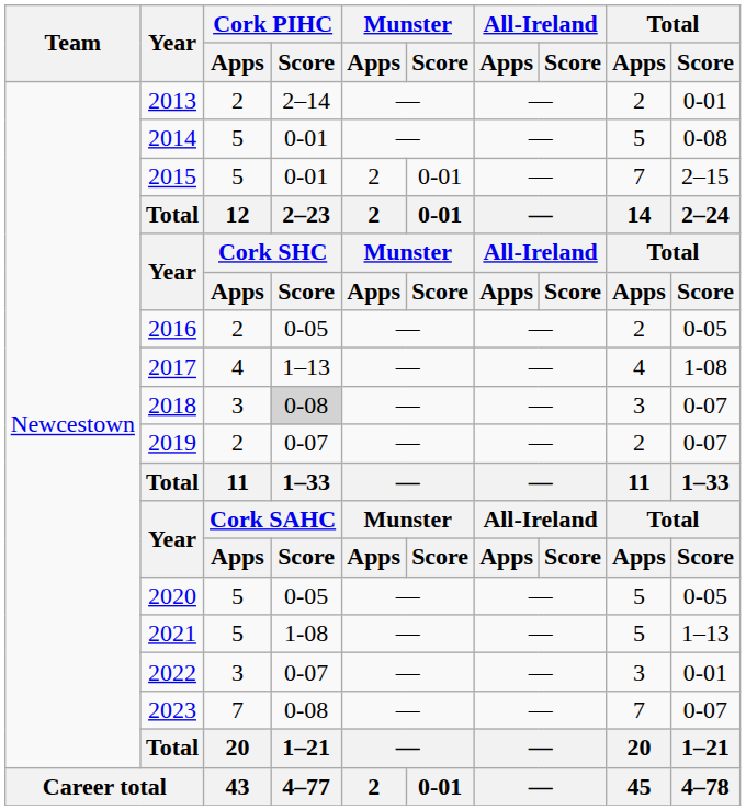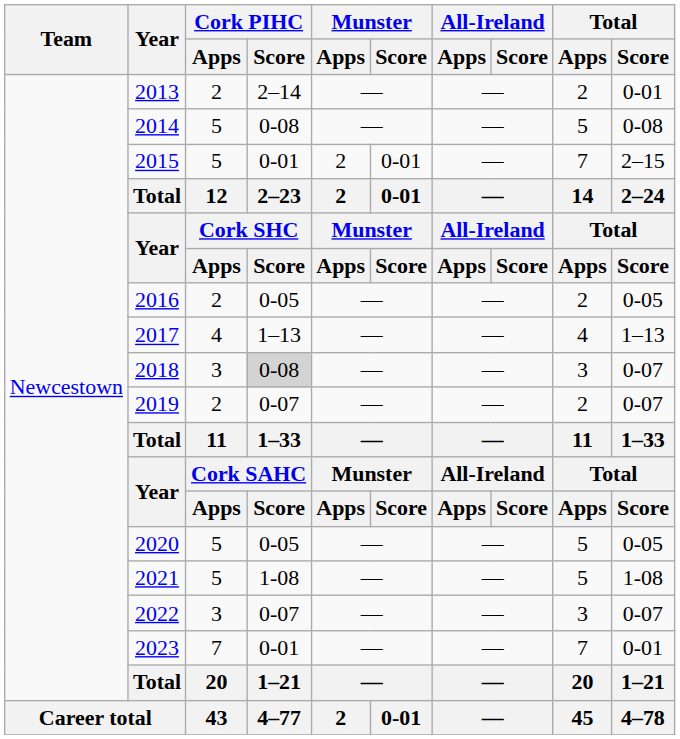2014 | Cork PIHC / Score: 0-01 -> 0-08
2017 | Total / Score: 1-08 -> 1–13
2021 | Total / Score: 1–13 -> 1-08
2022 | Total / Score: 0-01 -> 0-07
2023 | Cork PIHC / Score: 0-08 -> 0-01
2023 | Total / Score: 0-07 -> 0-01
